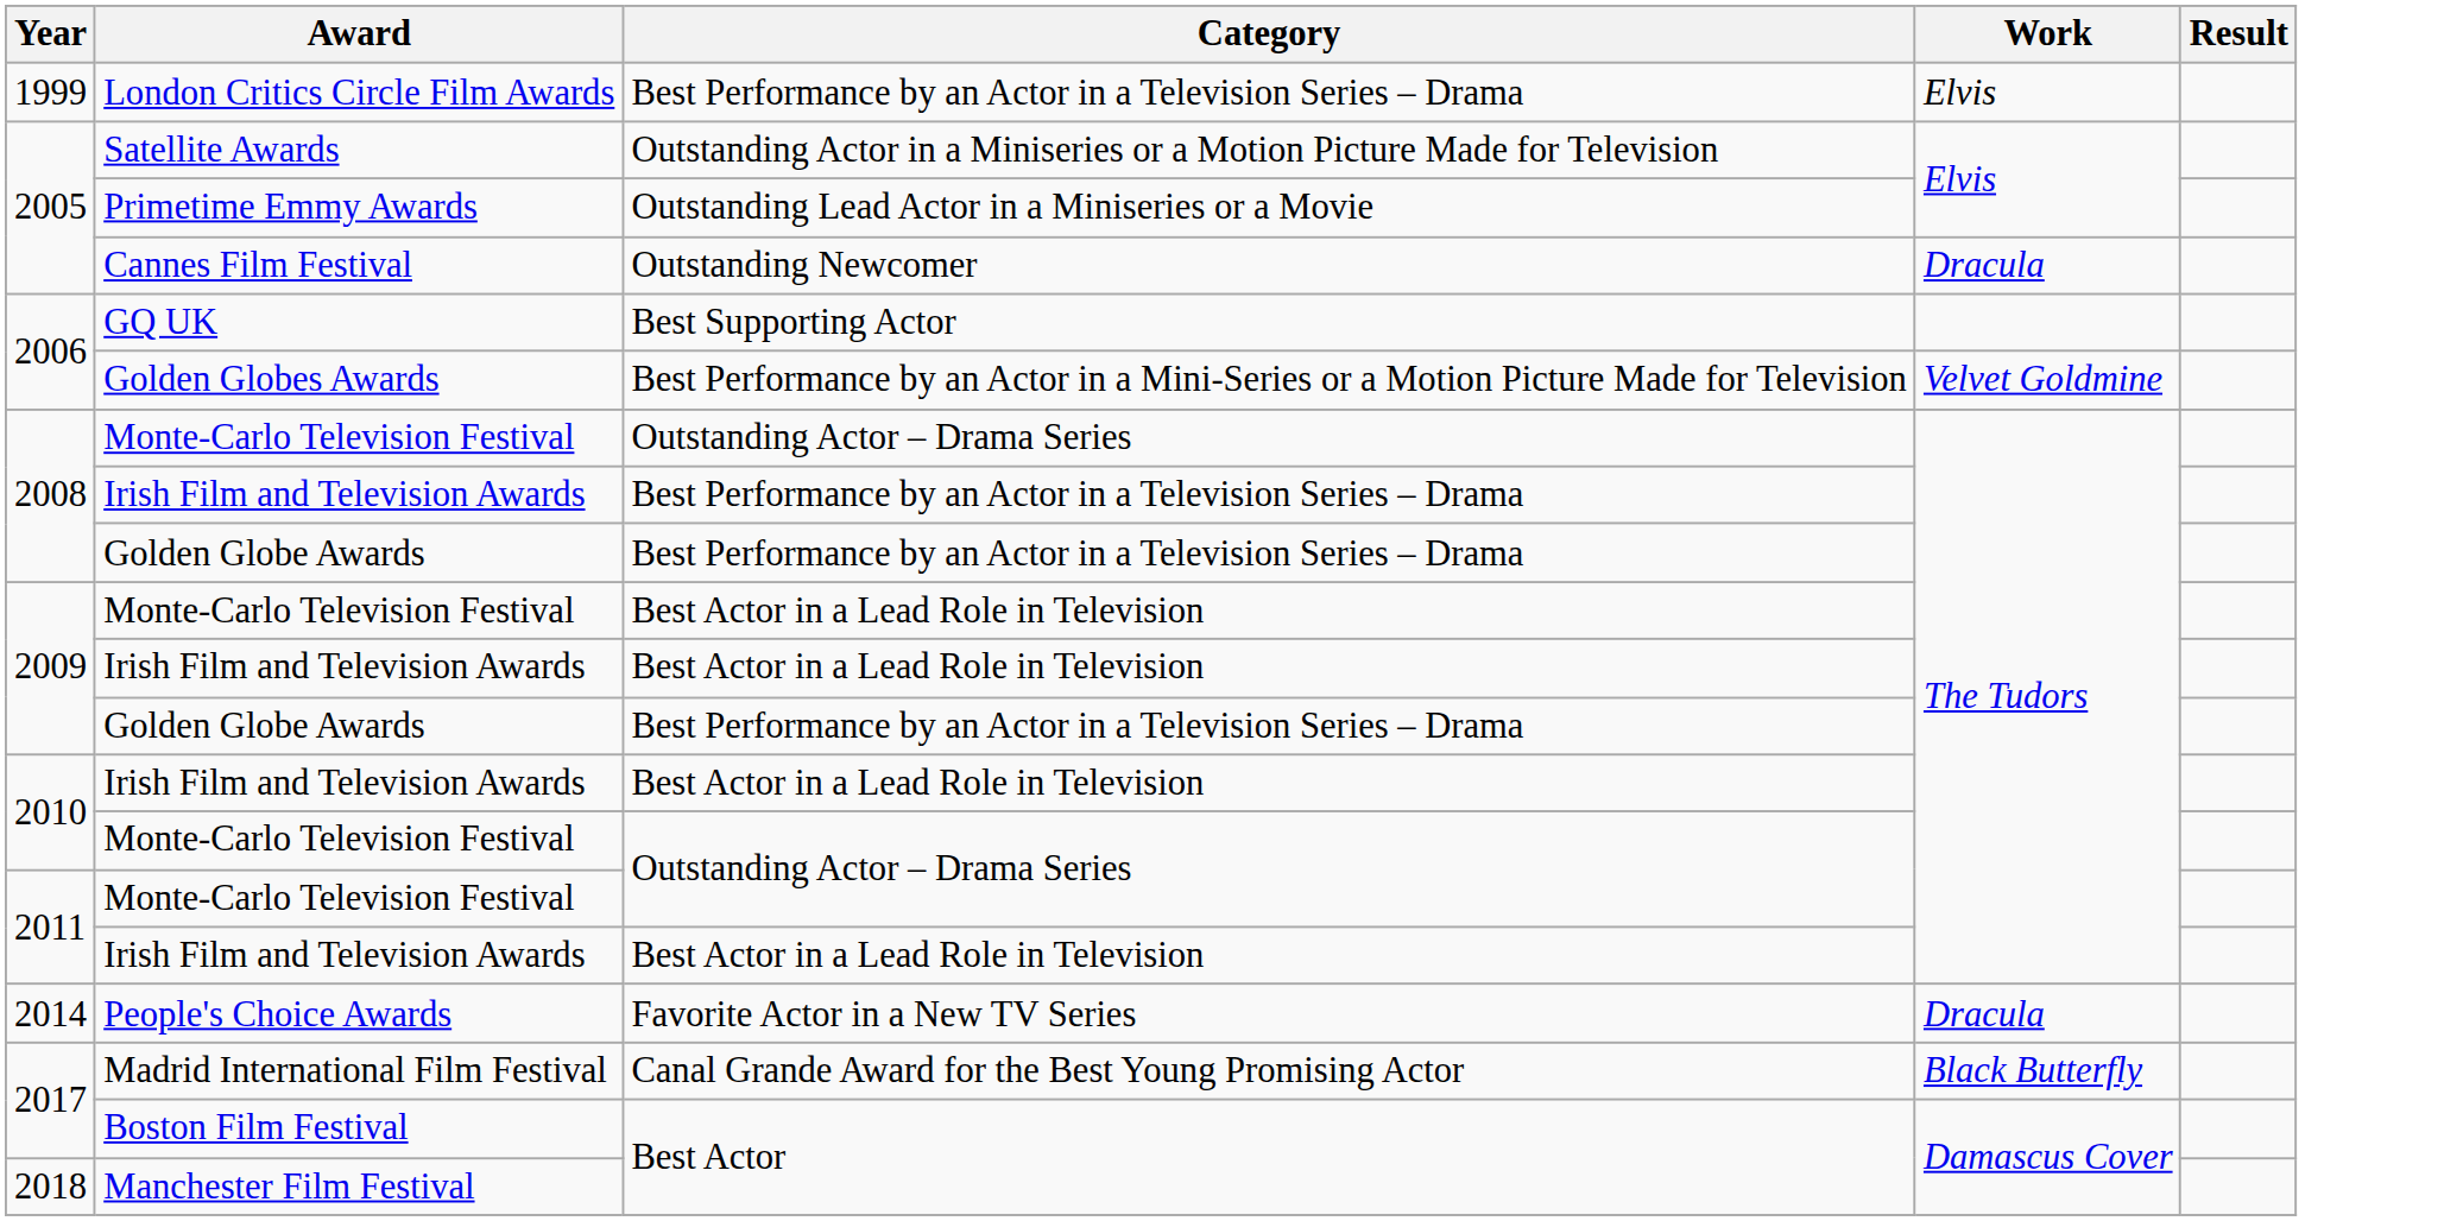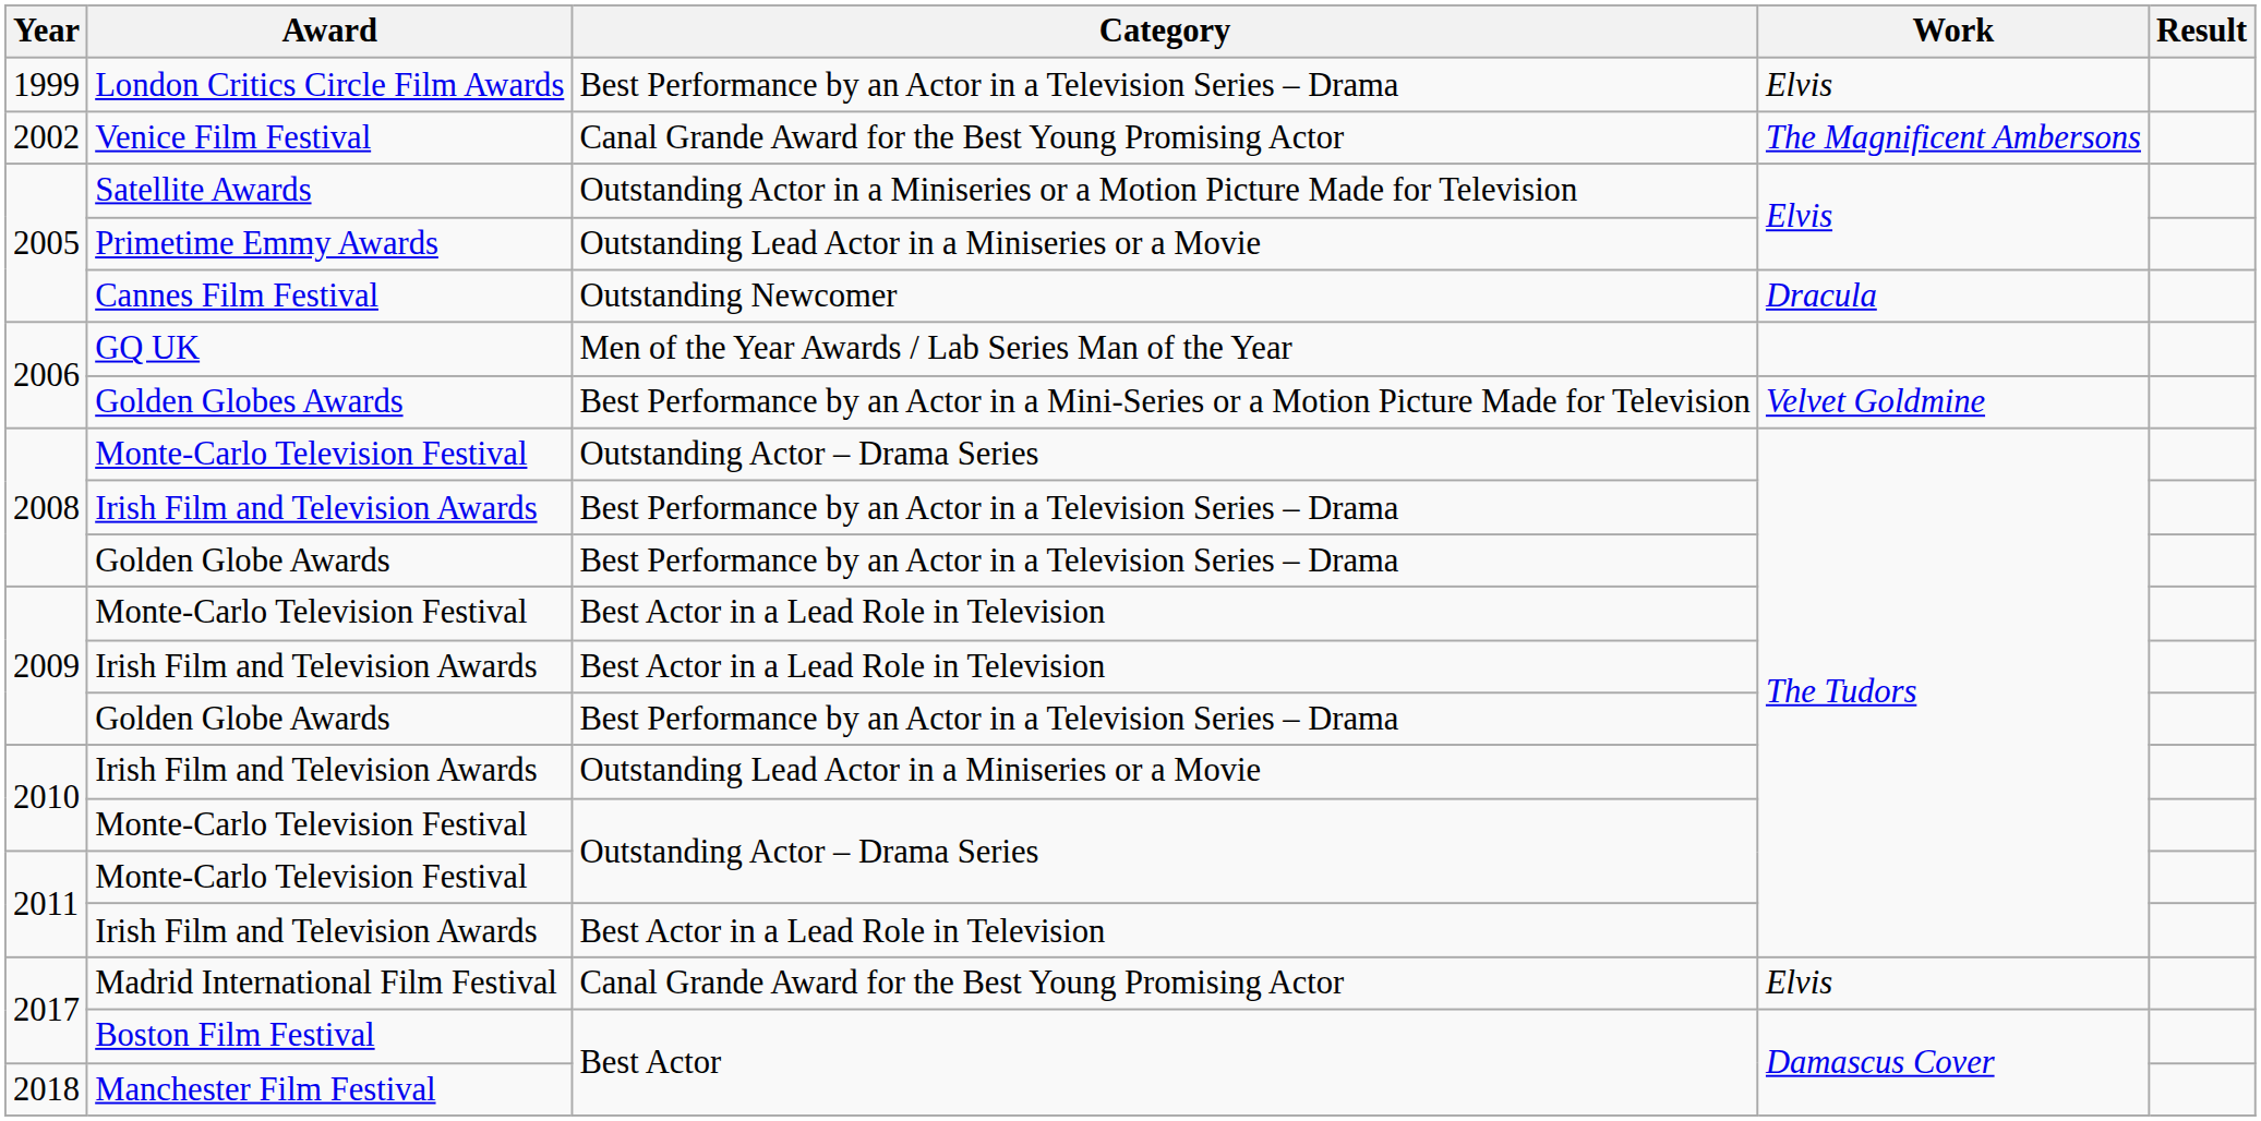+ row: 2002 | Venice Film Festival | Canal Grande Award for the Best Young Promising Actor | The Magnificent Ambersons
GQ UK | Category: Best Supporting Actor -> Men of the Year Awards / Lab Series Man of the Year
2010 / Irish Film and Television Awards | Category: Best Actor in a Lead Role in Television -> Outstanding Lead Actor in a Miniseries or a Movie
- row: 2014 | People's Choice Awards | Favorite Actor in a New TV Series | Dracula
Madrid International Film Festival | Work: Black Butterfly -> Elvis
